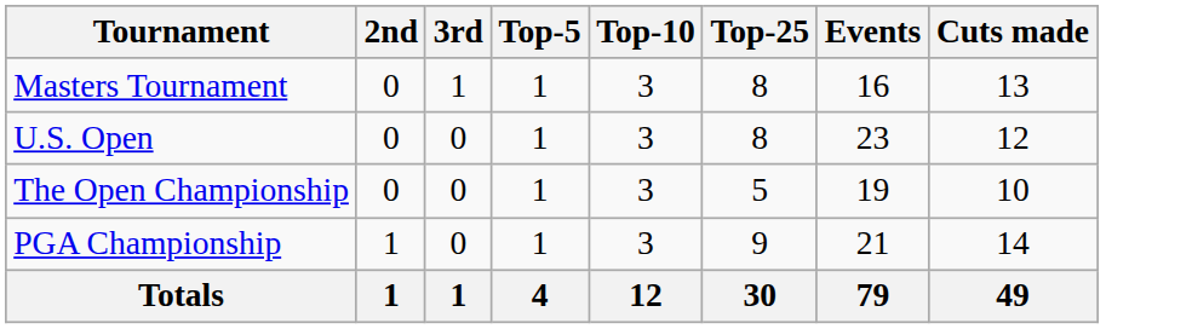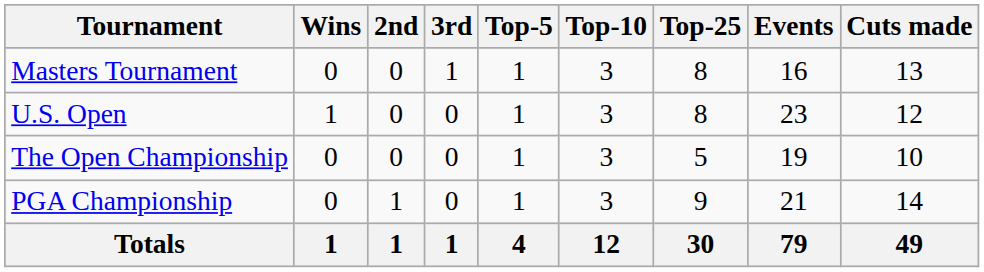+ column: Wins | 0 | 1 | 0 | 0 | 1
